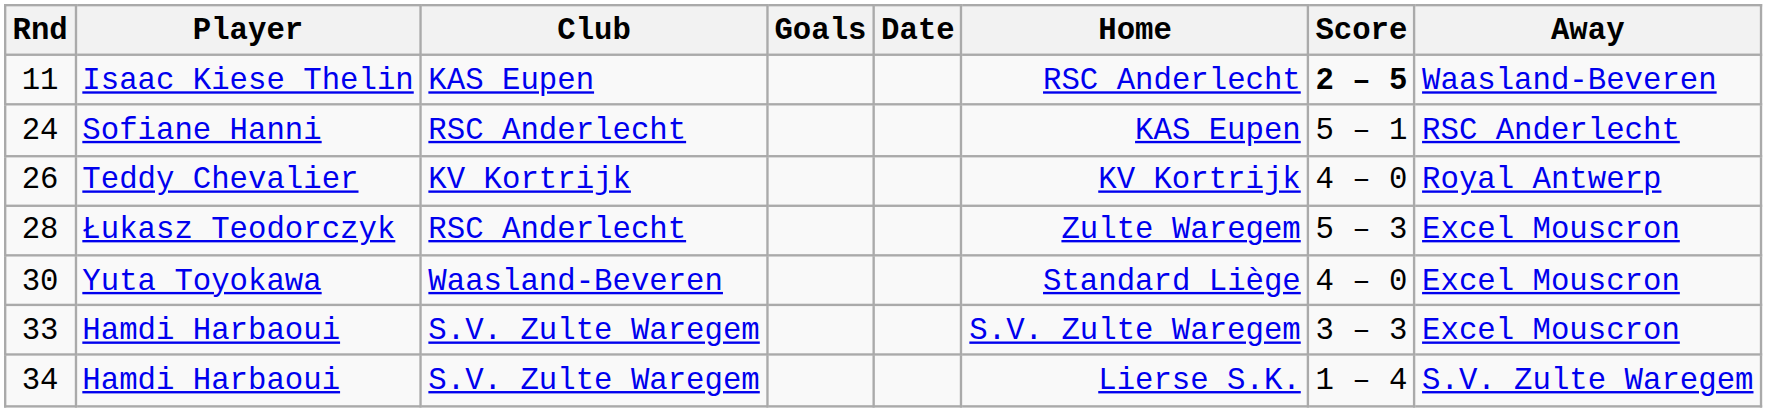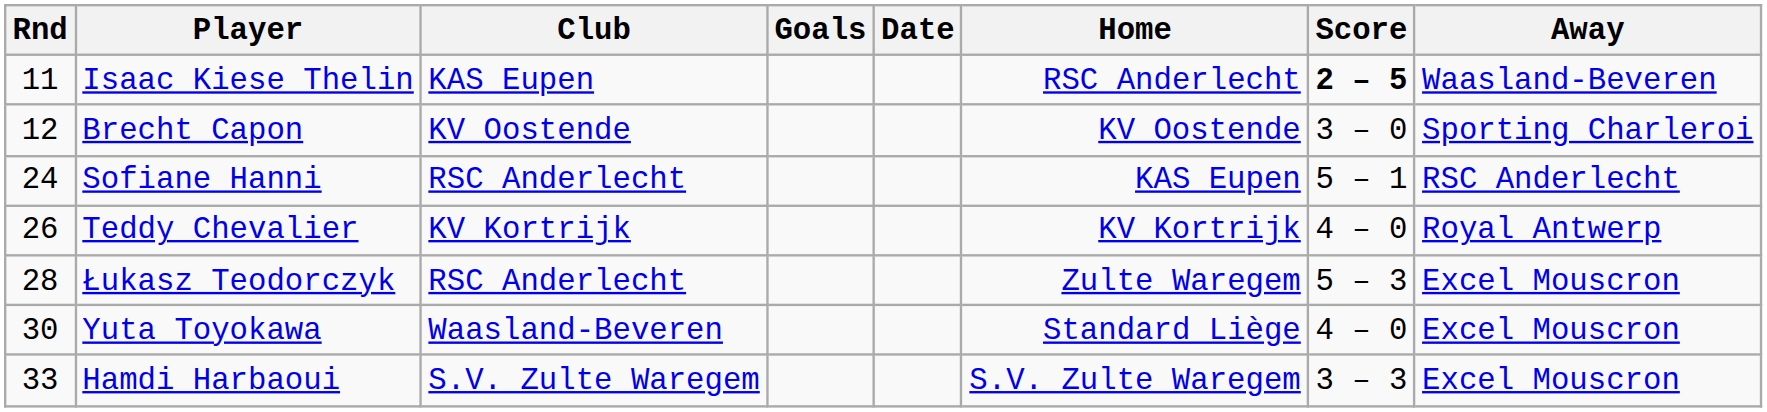+ row: 12 | Brecht Capon | KV Oostende | KV Oostende | 3 – 0 | Sporting Charleroi
- row: 34 | Hamdi Harbaoui | S.V. Zulte Waregem | Lierse S.K. | 1 – 4 | S.V. Zulte Waregem
